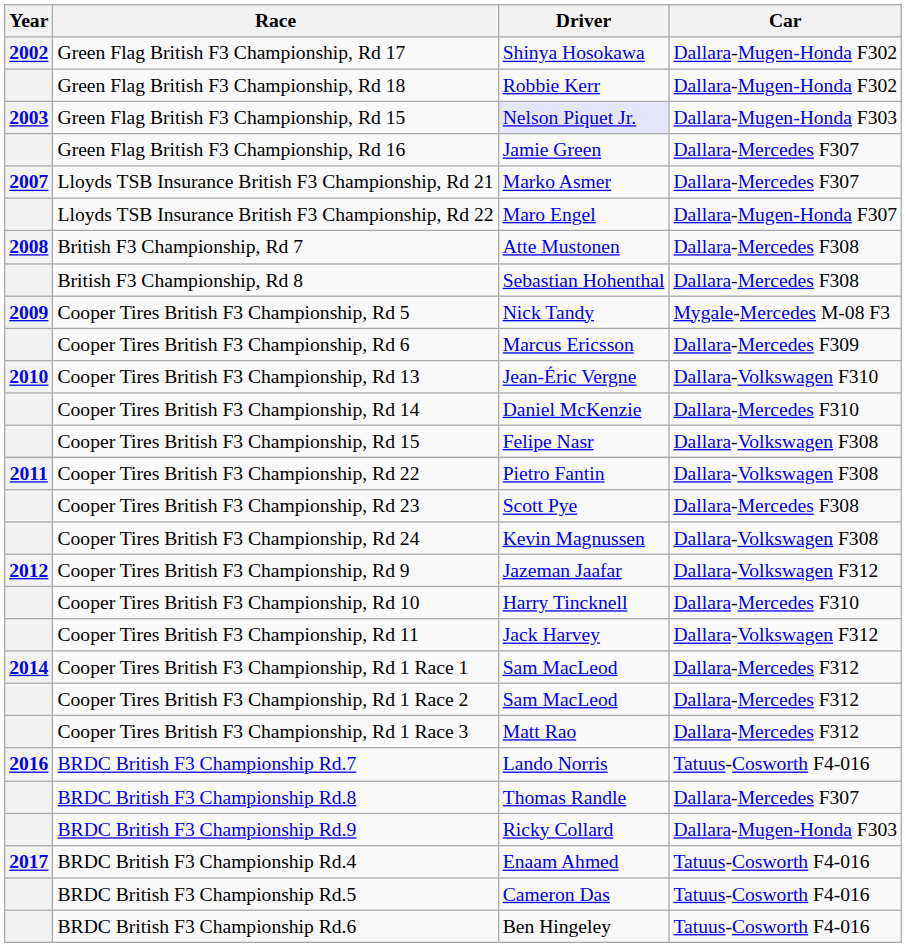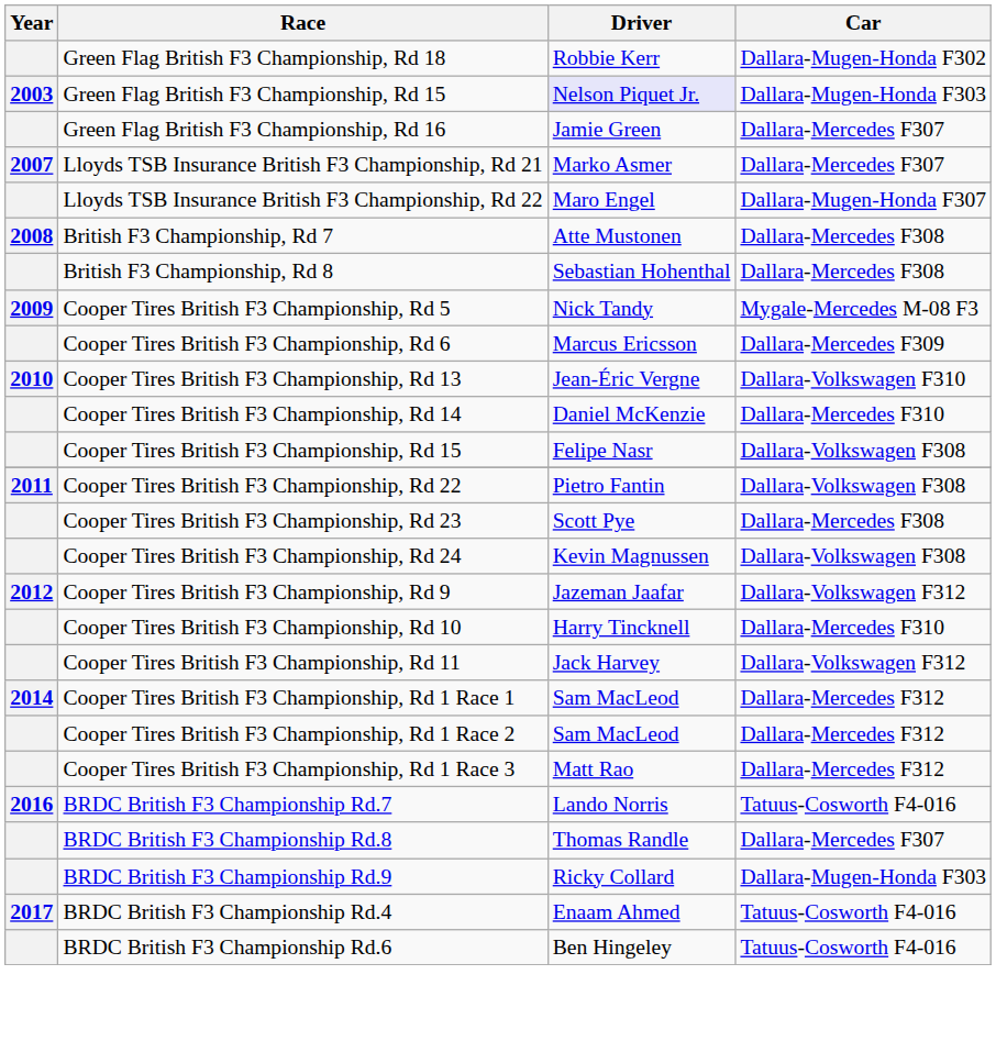- row: 2002 | Green Flag British F3 Championship, Rd 17 | Shinya Hosokawa | Dallara-Mugen-Honda F302
- row: BRDC British F3 Championship Rd.5 | Cameron Das | Tatuus-Cosworth F4-016
